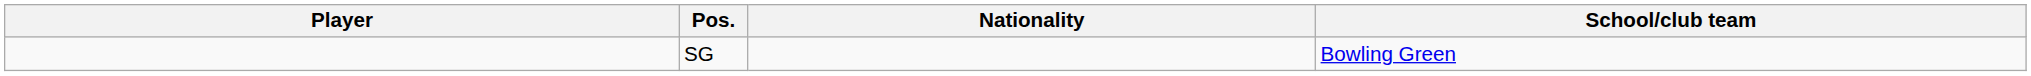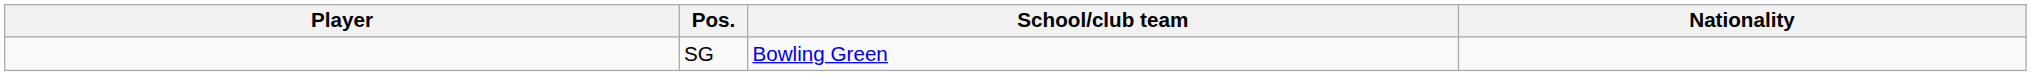columns swapped: Nationality <-> School/club team
